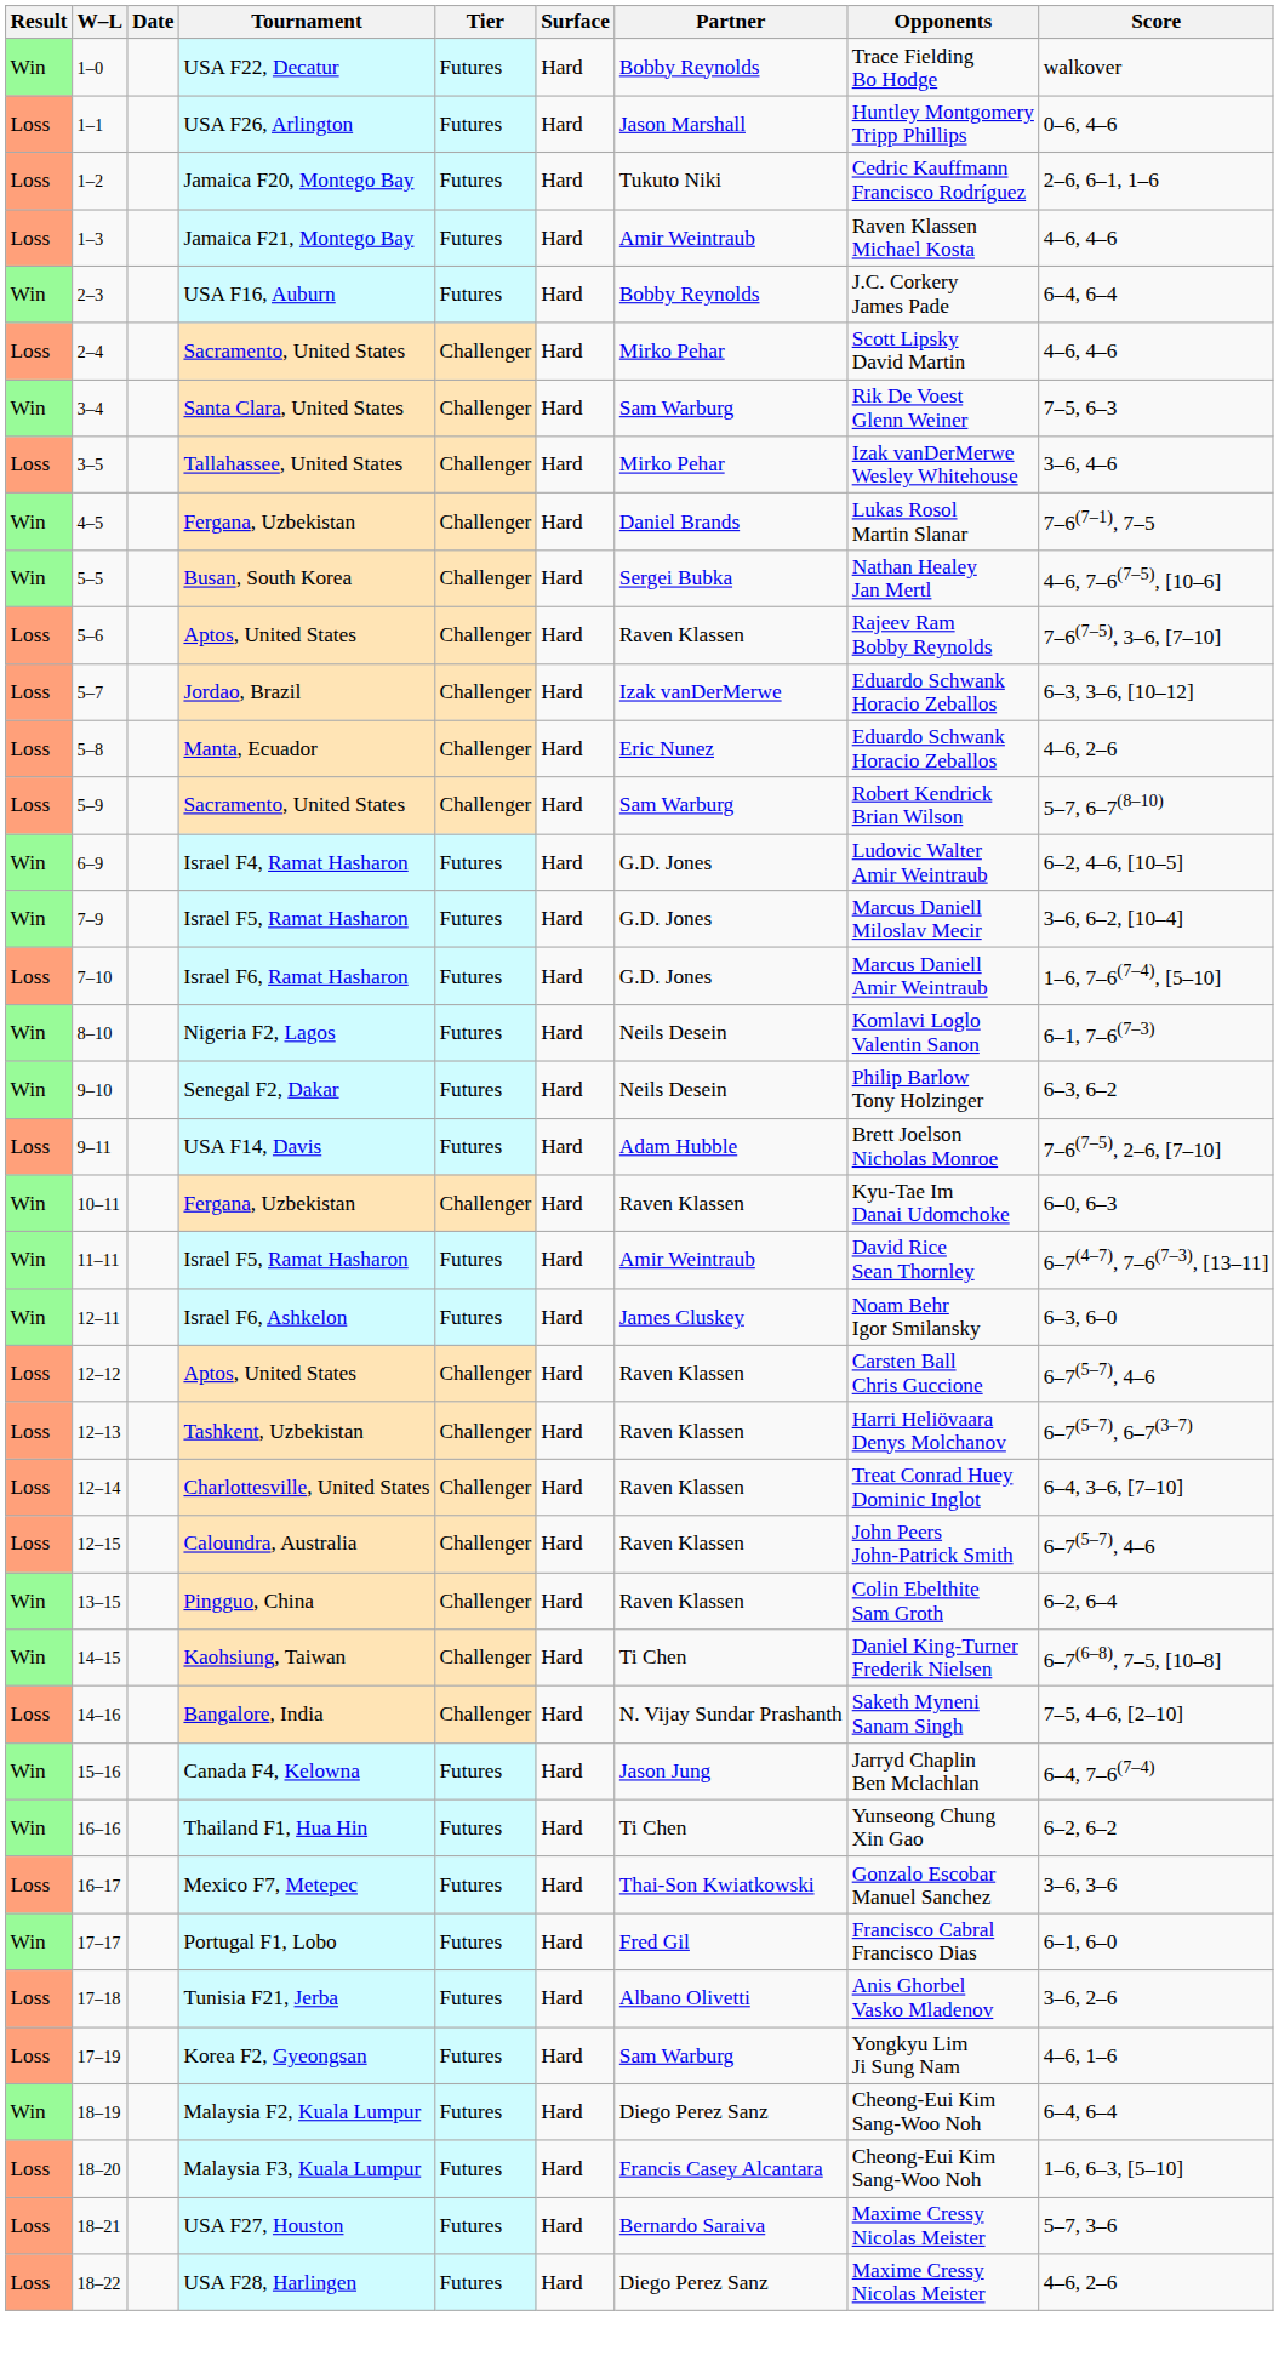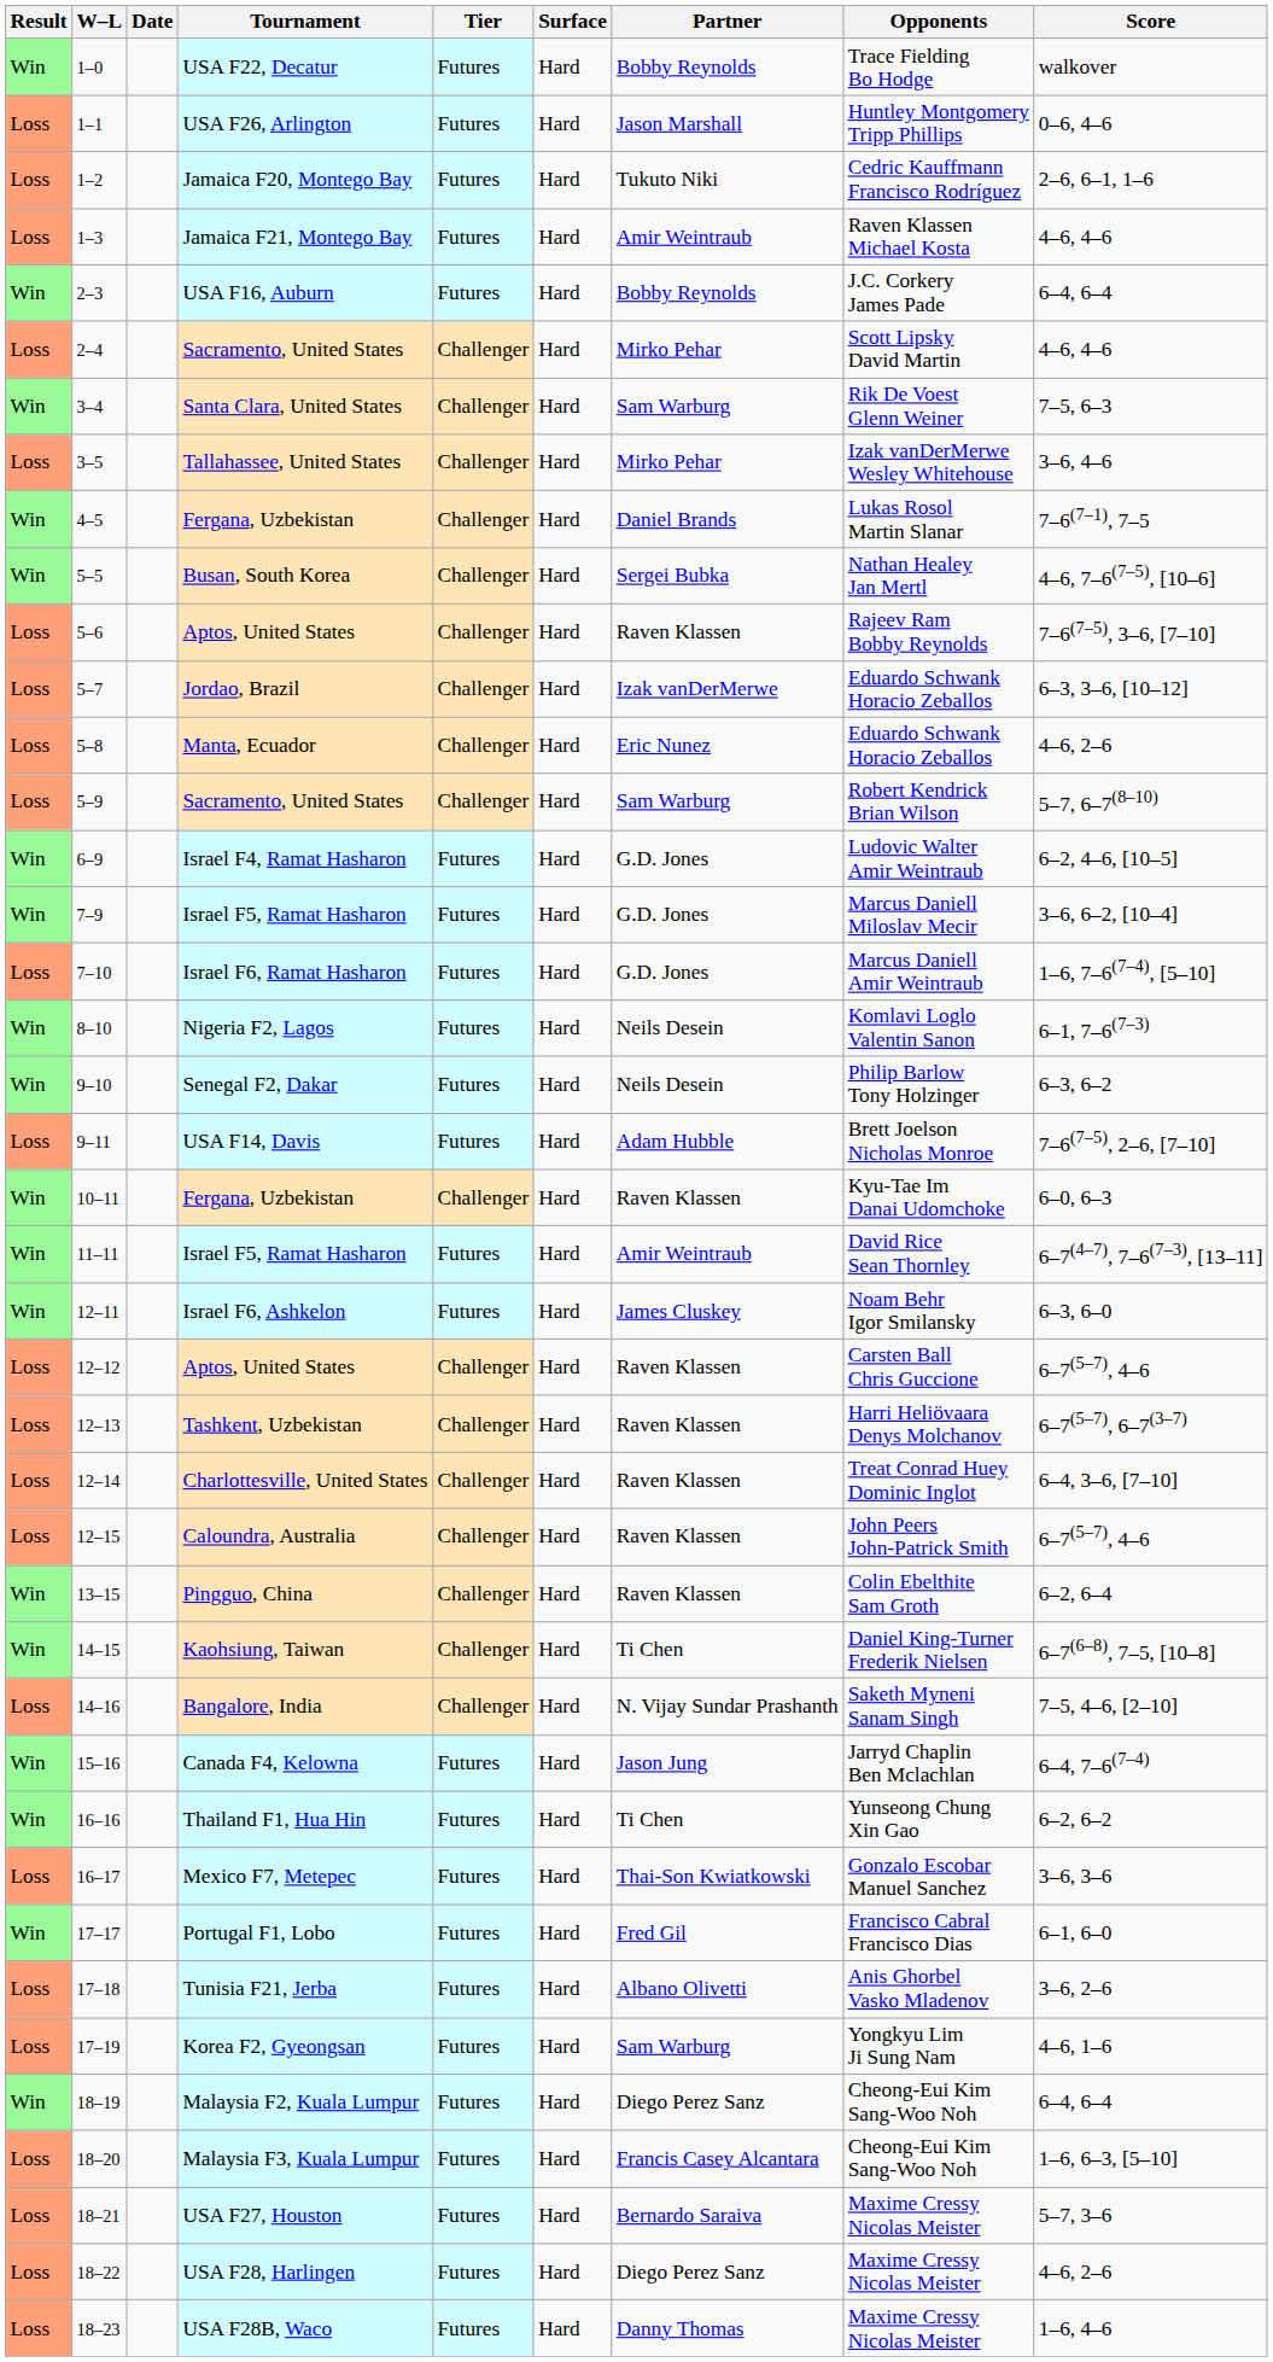+ row: Loss | 18–23 | USA F28B, Waco | Futures | Hard | Danny Thomas | Maxime Cressy Nicolas Meister | 1–6, 4–6
